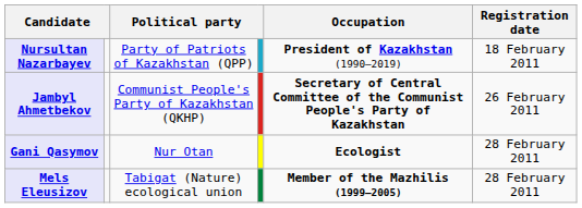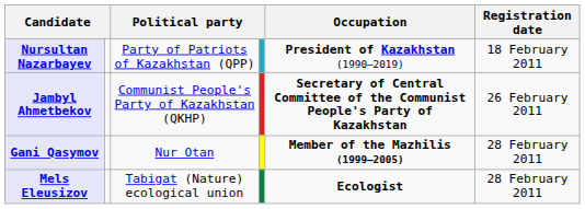Gani Qasymov | Occupation: Ecologist -> Member of the Mazhilis (1999–2005)
Mels Eleusizov | Occupation: Member of the Mazhilis (1999–2005) -> Ecologist
